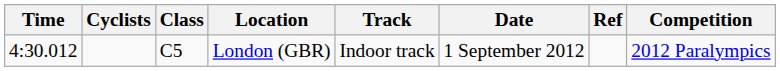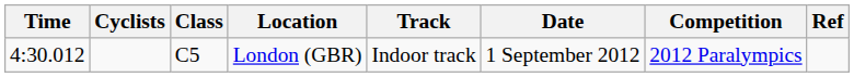columns swapped: Competition <-> Ref
